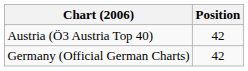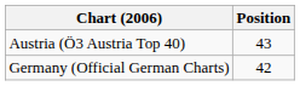Austria (Ö3 Austria Top 40) | Position: 42 -> 43
